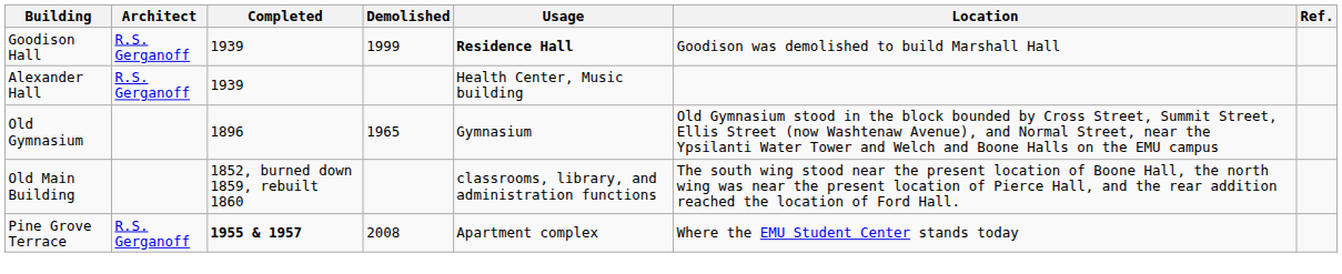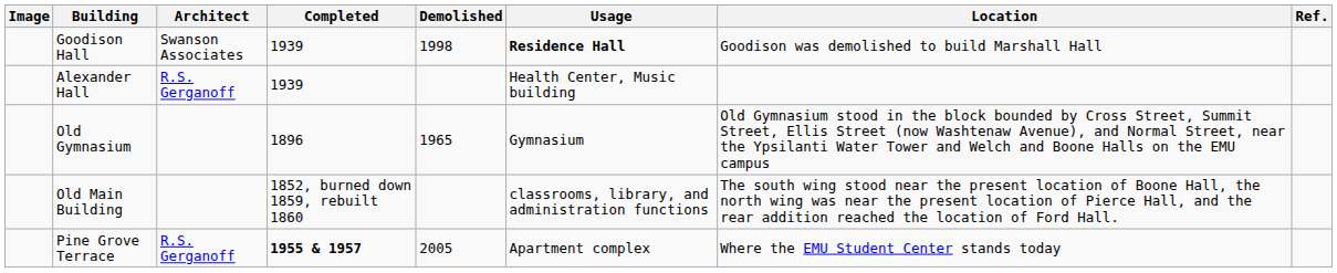+ column: Image
Goodison Hall | Architect: R.S. Gerganoff -> Swanson Associates
Goodison Hall | Demolished: 1999 -> 1998
Pine Grove Terrace | Demolished: 2008 -> 2005
